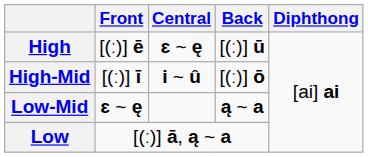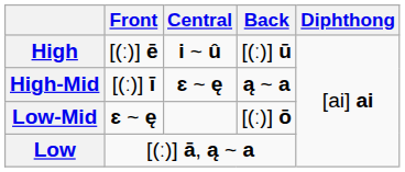High | Central: ɛ ~ ę -> i ~ û
High-Mid | Central: i ~ û -> ɛ ~ ę
High-Mid | Back: [(ː)] ō -> ą ~ a
Low-Mid | Back: ą ~ a -> [(ː)] ō
